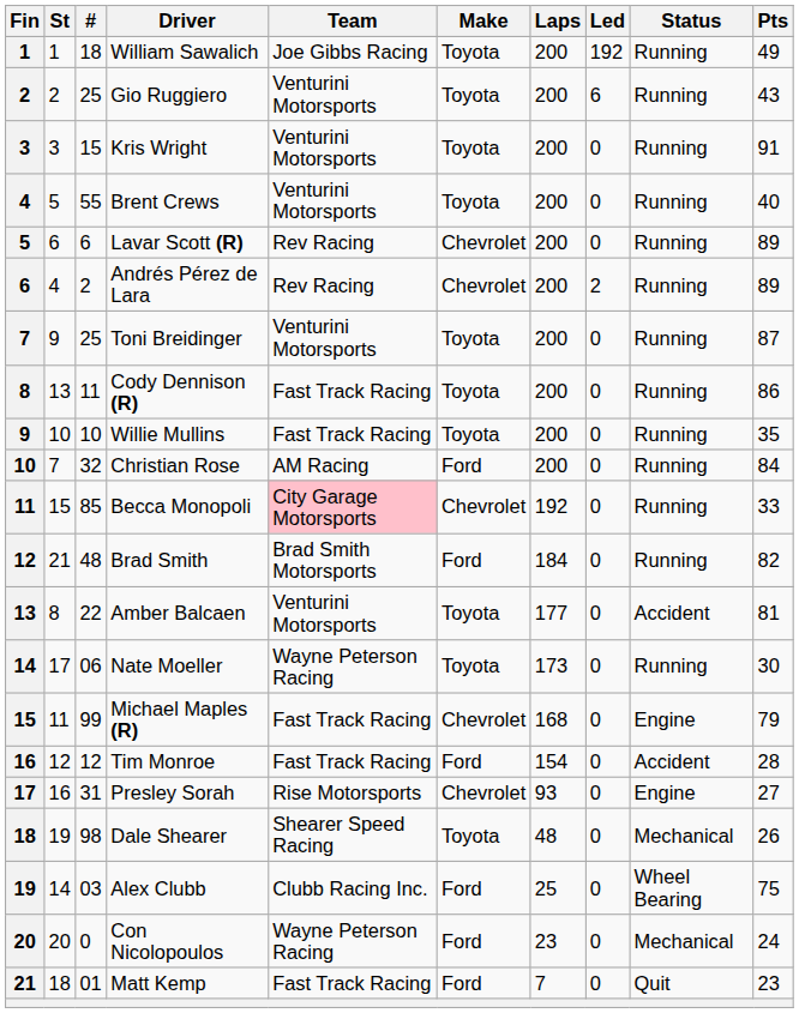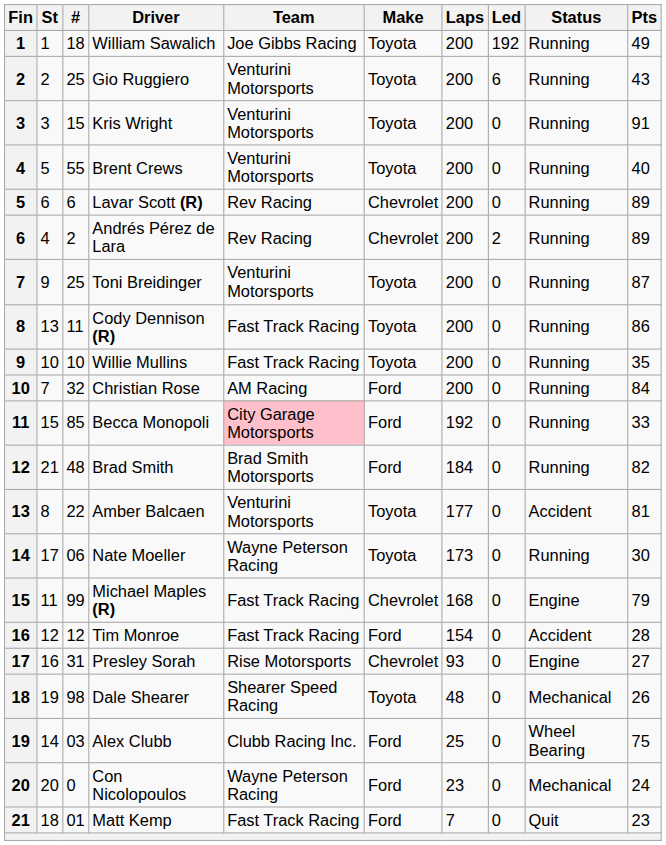Becca Monopoli | Make: Chevrolet -> Ford
